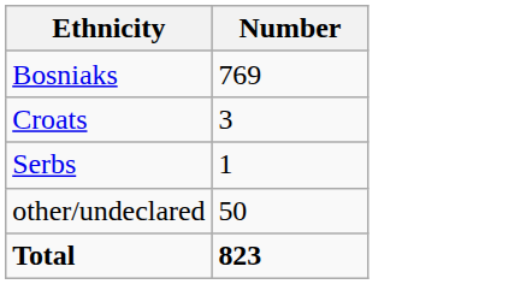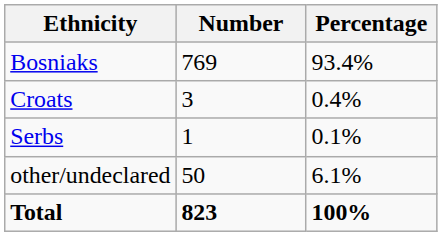+ column: Percentage | 93.4% | 0.4% | 0.1% | 6.1% | 100%
